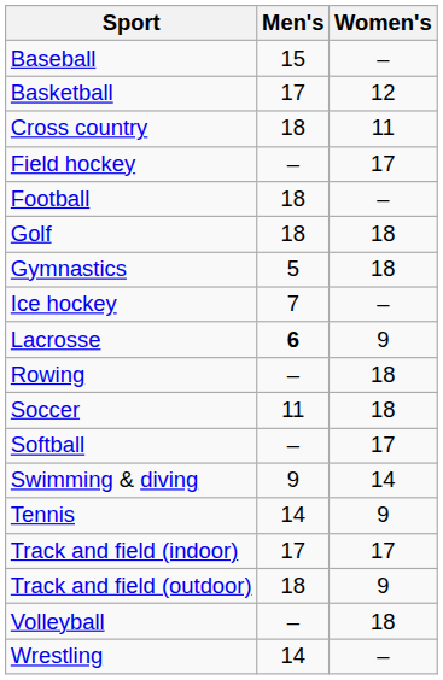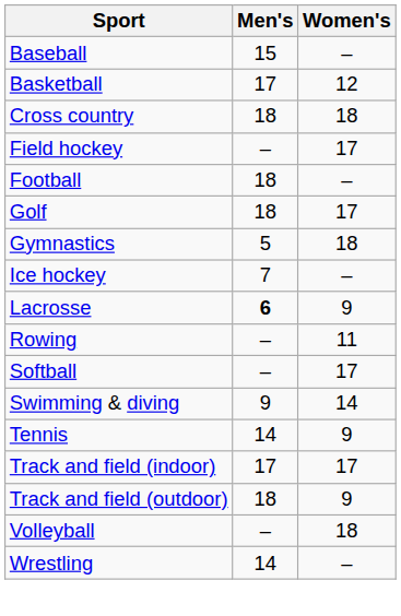Cross country | Women's: 11 -> 18
Golf | Women's: 18 -> 17
Rowing | Women's: 18 -> 11
- row: Soccer | 11 | 18
